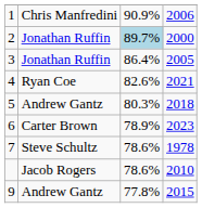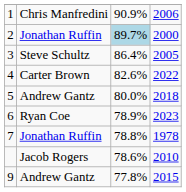3 | column 2: Jonathan Ruffin -> Steve Schultz
4 | column 2: Ryan Coe -> Carter Brown
4 | column 4: 2021 -> 2022
5 | column 3: 80.3% -> 80.0%
6 | column 2: Carter Brown -> Ryan Coe
7 | column 2: Steve Schultz -> Jonathan Ruffin
7 | column 3: 78.6% -> 78.8%
